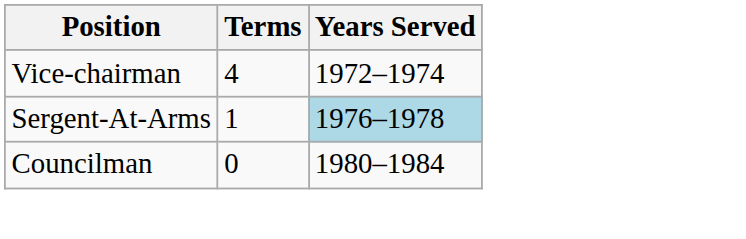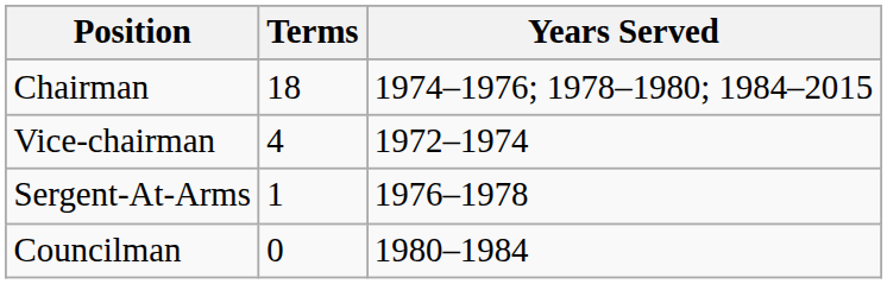+ row: Chairman | 18 | 1974–1976; 1978–1980; 1984–2015
Sergent-At-Arms | Years Served: lightblue background -> no background
